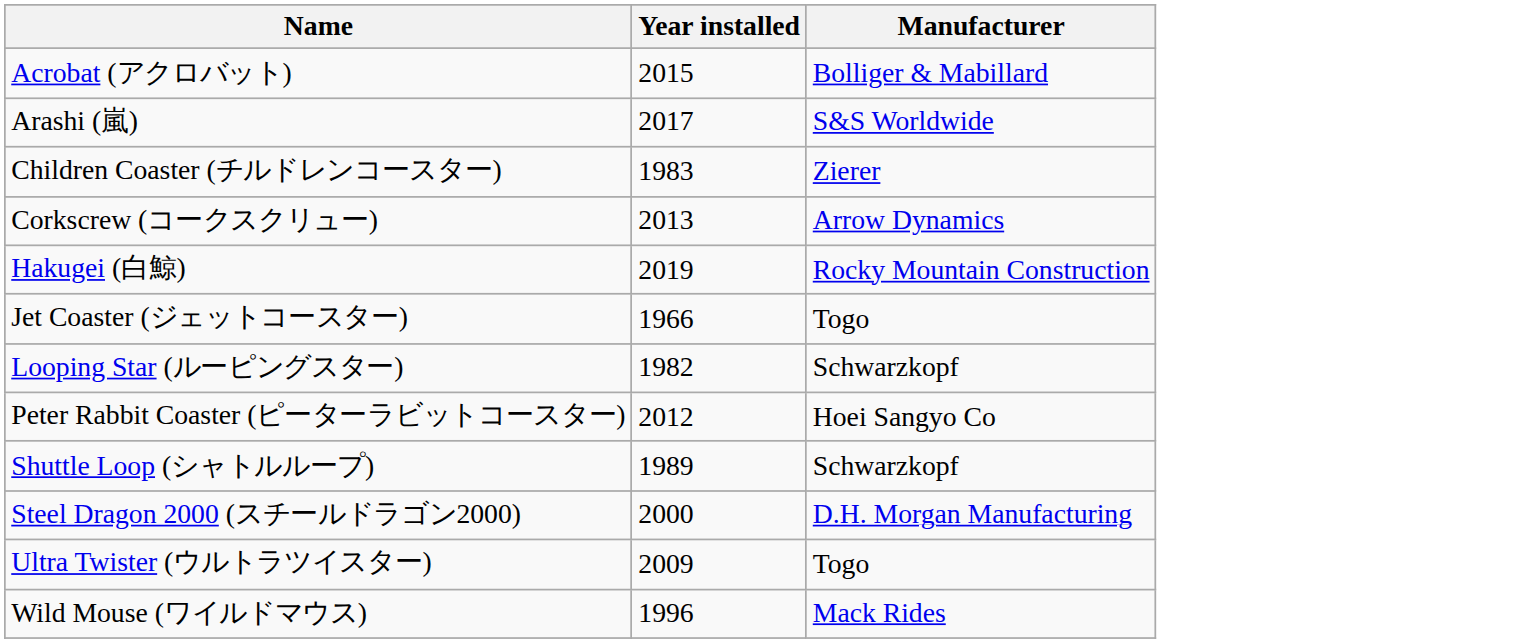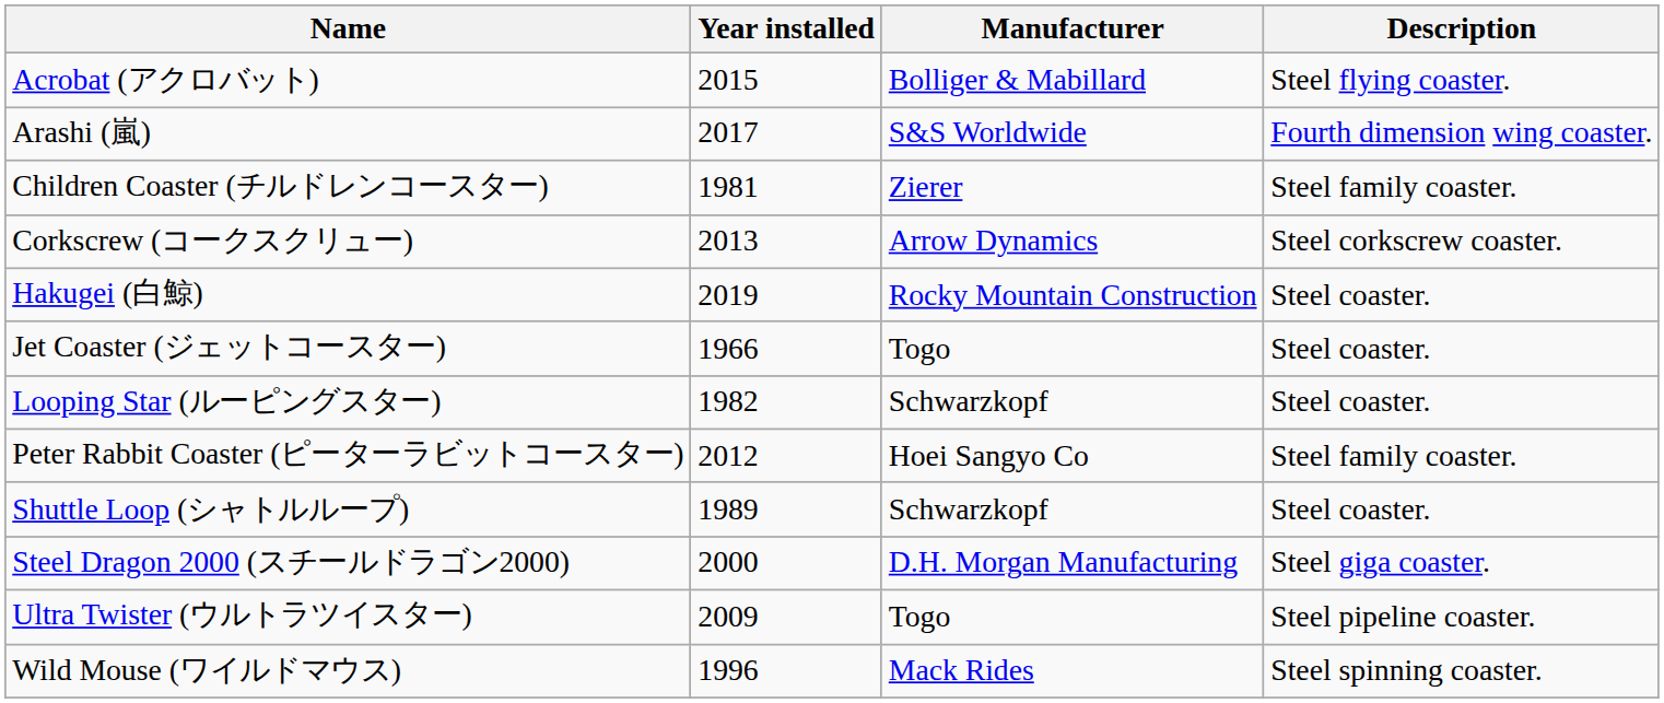+ column: Description | Steel flying coaster. | Fourth dimension wing coaster. | Steel family coaster. | Steel corkscrew coaster. | Steel coaster. | Steel coaster. | Steel coaster. | Steel family coaster. | Steel coaster. | Steel giga coaster. | Steel pipeline coaster. | Steel spinning coaster.
Children Coaster (チルドレンコースター) | Year installed: 1983 -> 1981
